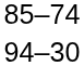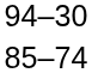rows swapped: 94–30 <-> 85–74
